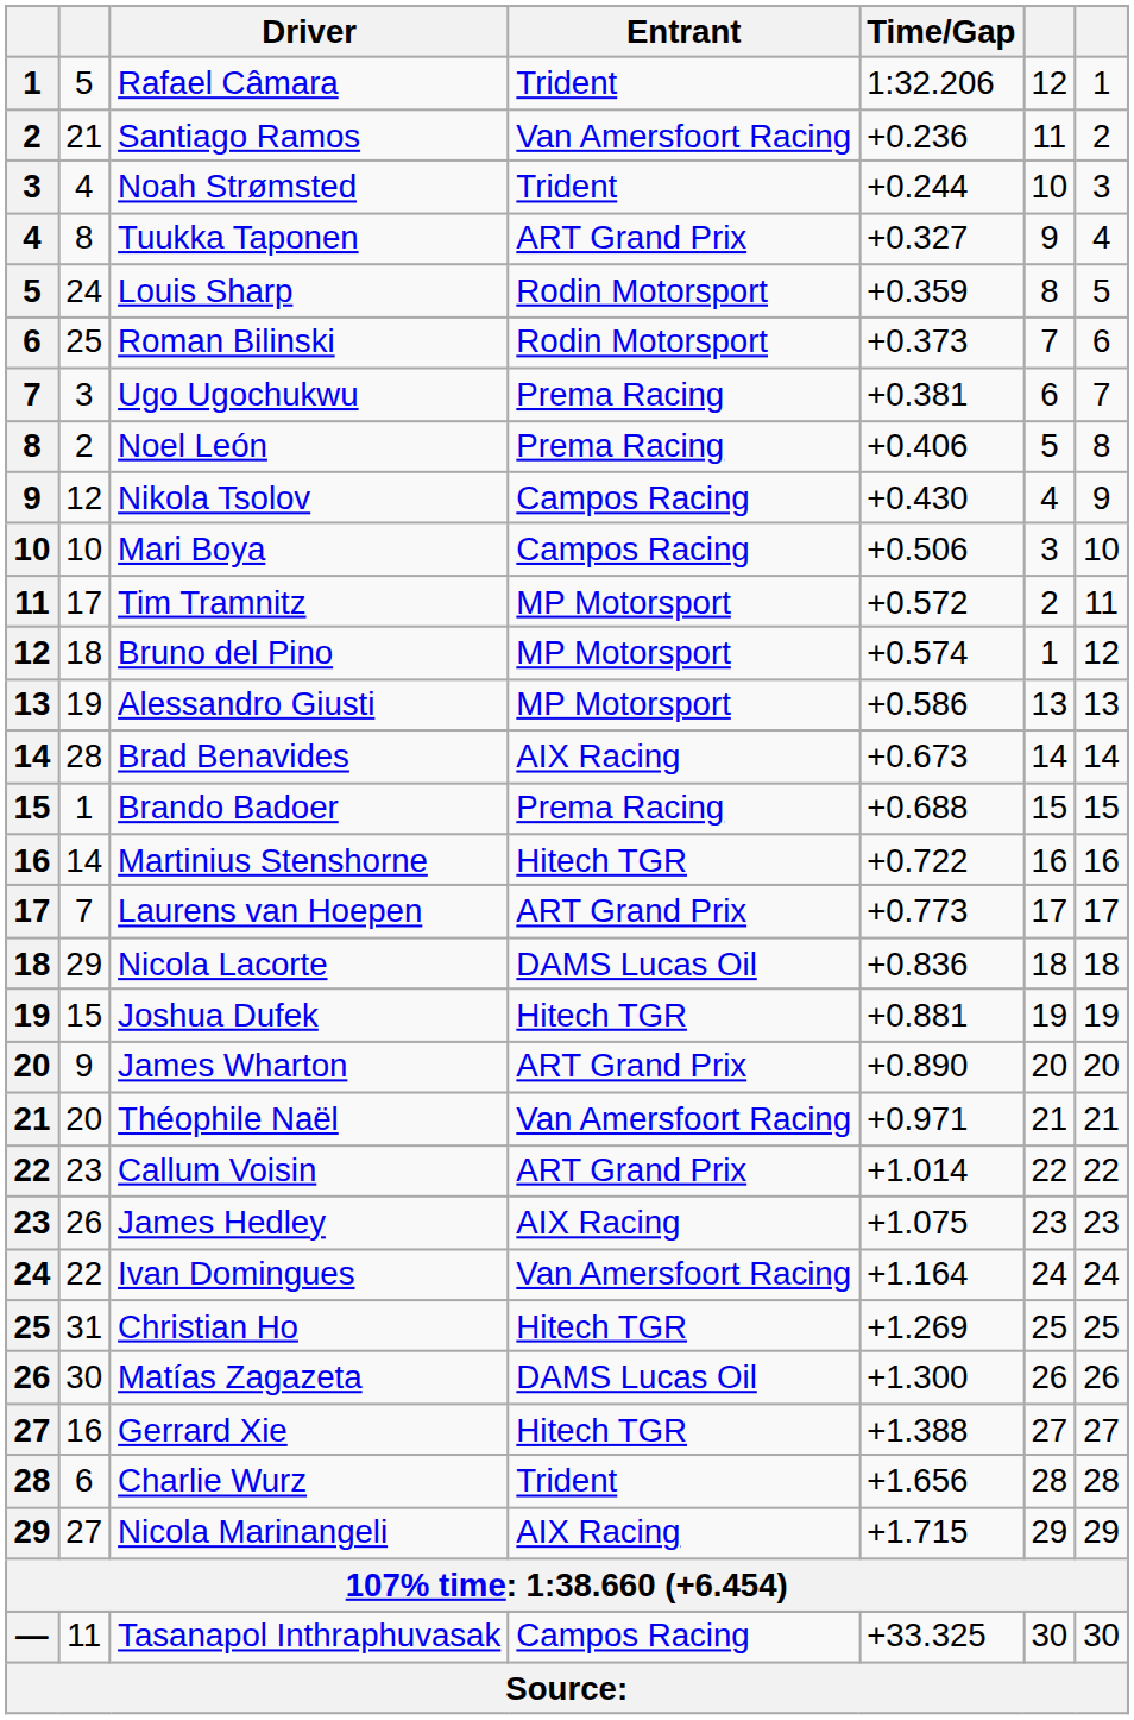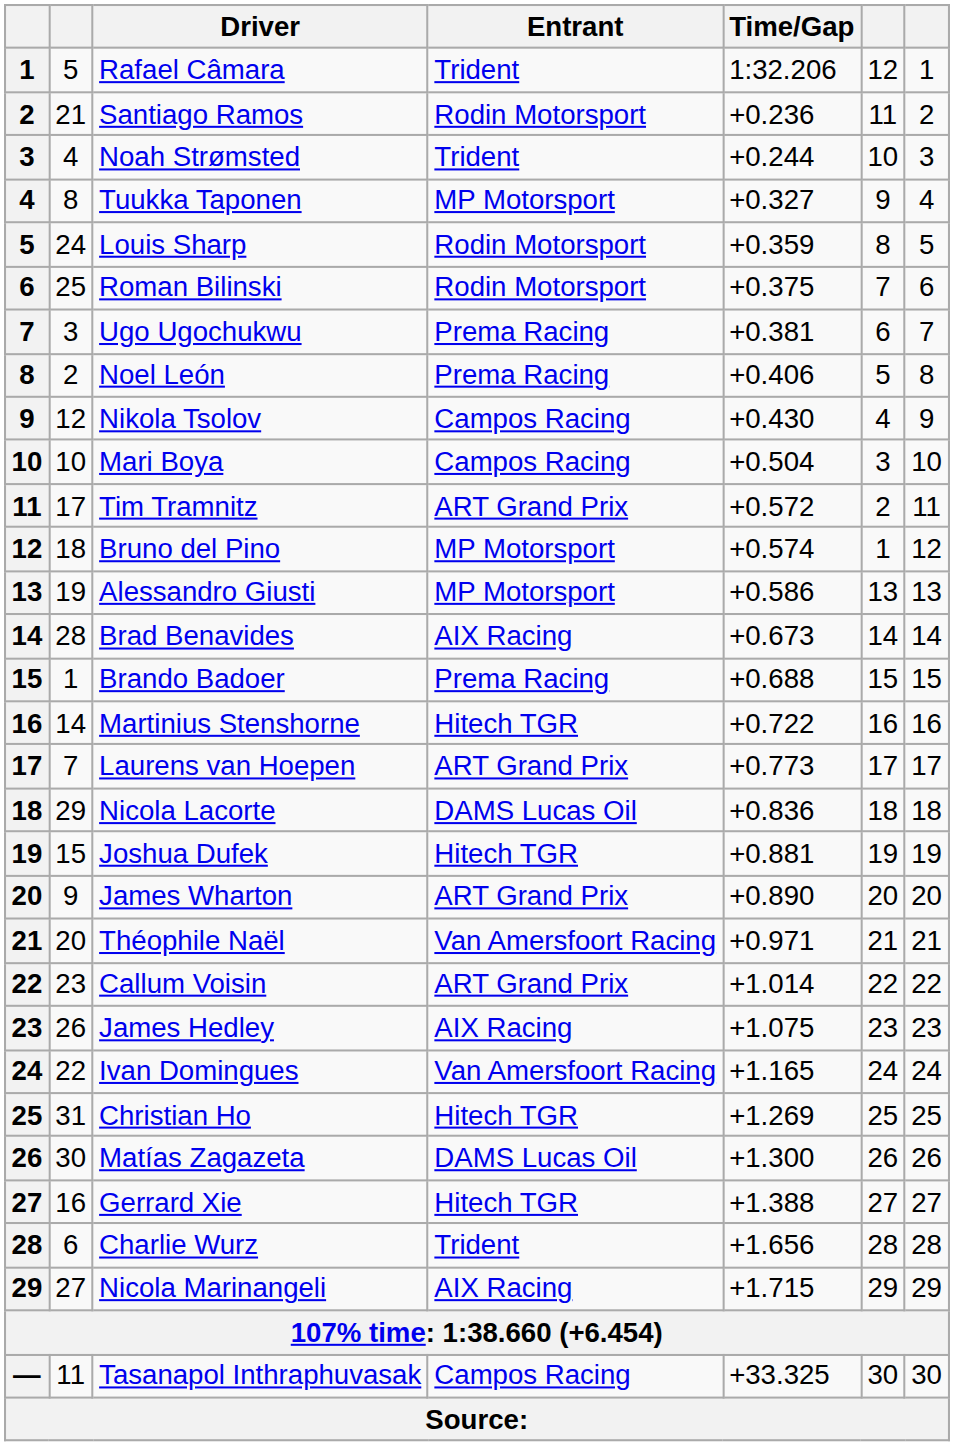Santiago Ramos | Entrant: Van Amersfoort Racing -> Rodin Motorsport
Tuukka Taponen | Entrant: ART Grand Prix -> MP Motorsport
Roman Bilinski | Time/Gap: +0.373 -> +0.375
Mari Boya | Time/Gap: +0.506 -> +0.504
Tim Tramnitz | Entrant: MP Motorsport -> ART Grand Prix
Ivan Domingues | Time/Gap: +1.164 -> +1.165
